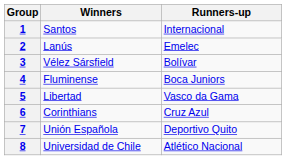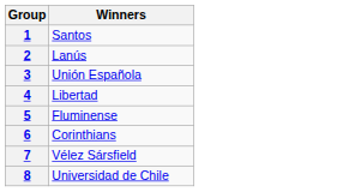- column: Runners-up | Internacional | Emelec | Bolívar | Boca Juniors | Vasco da Gama | Cruz Azul | Deportivo Quito | Atlético Nacional
3 | Winners: Vélez Sársfield -> Unión Española
4 | Winners: Fluminense -> Libertad
5 | Winners: Libertad -> Fluminense
7 | Winners: Unión Española -> Vélez Sársfield
